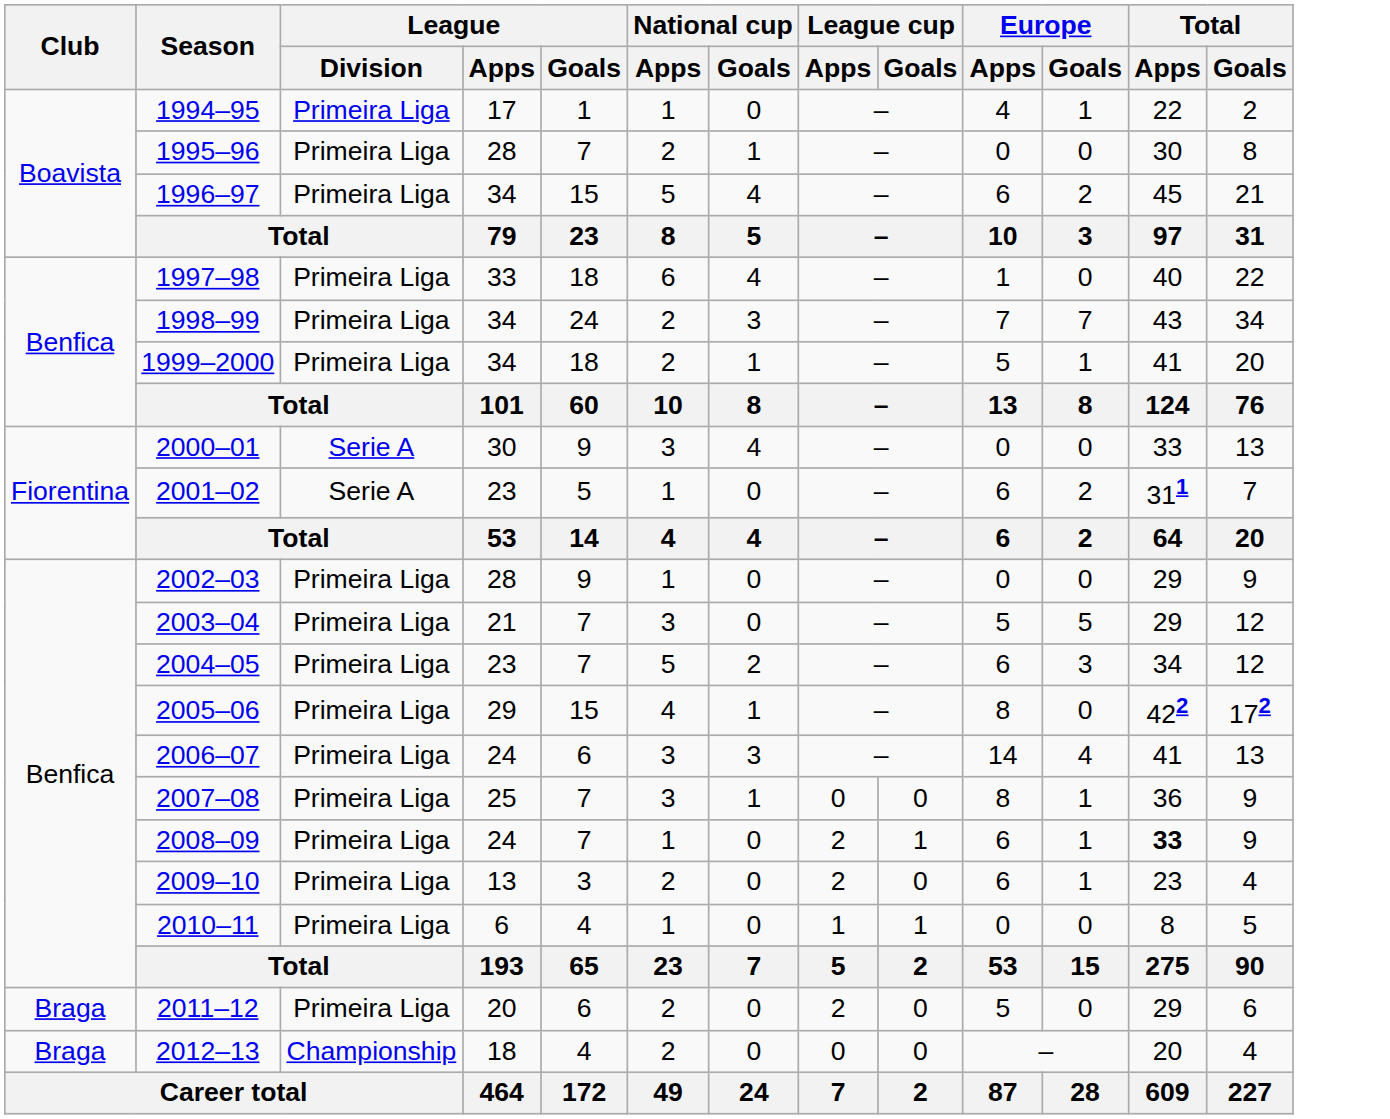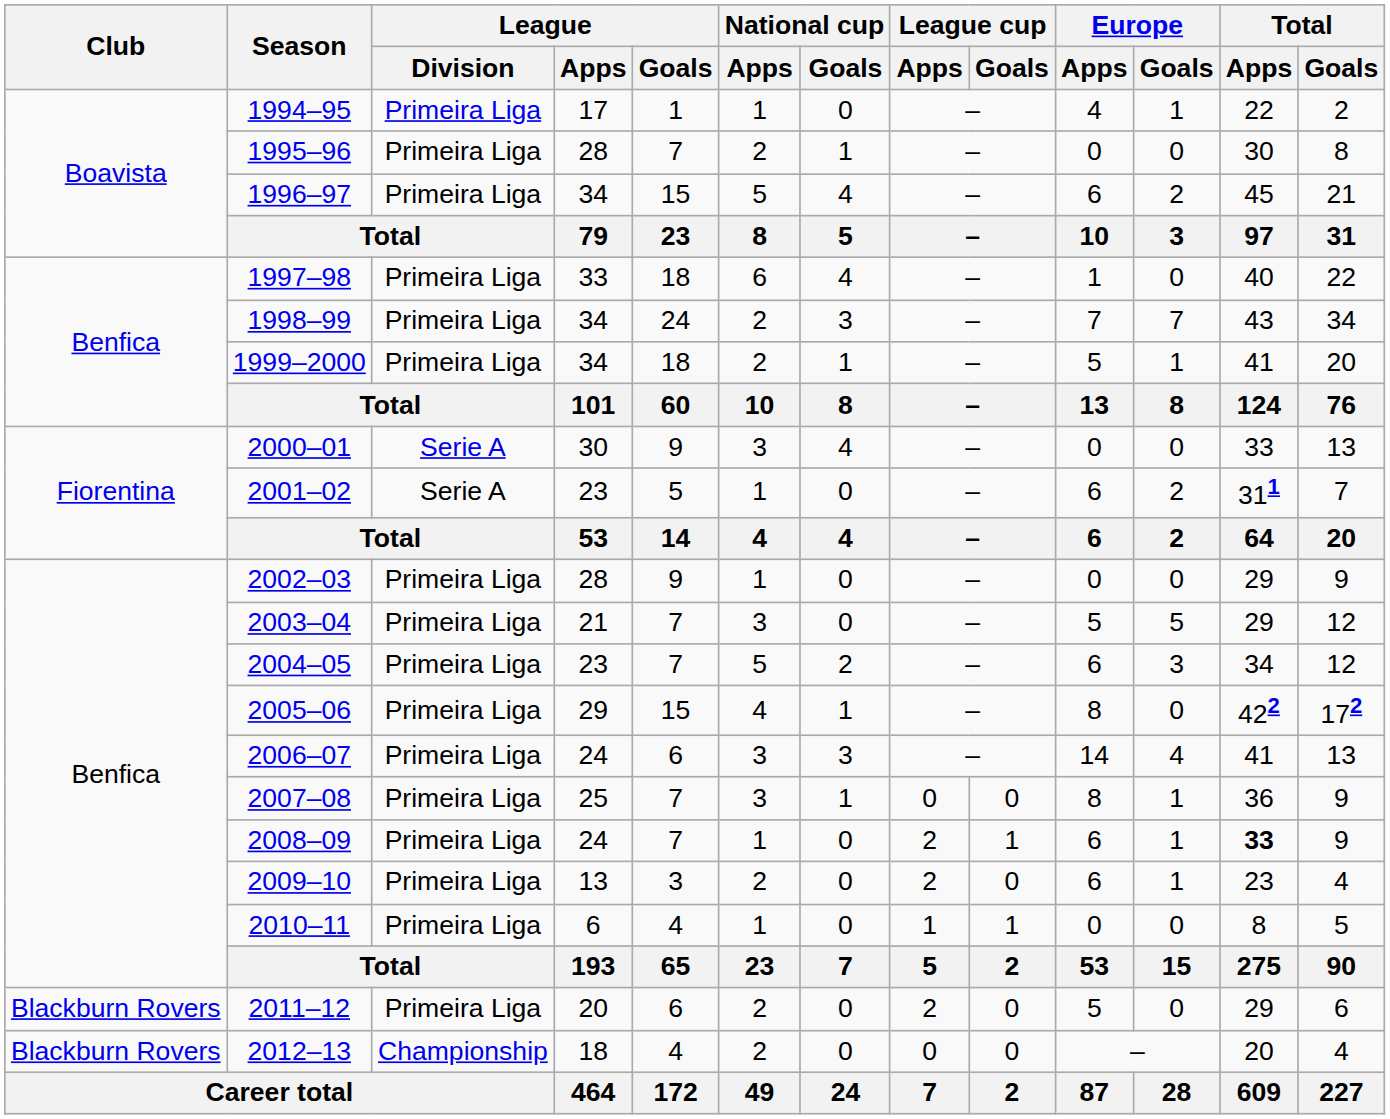2011–12 | Club: Braga -> Blackburn Rovers
2012–13 | Club: Braga -> Blackburn Rovers
